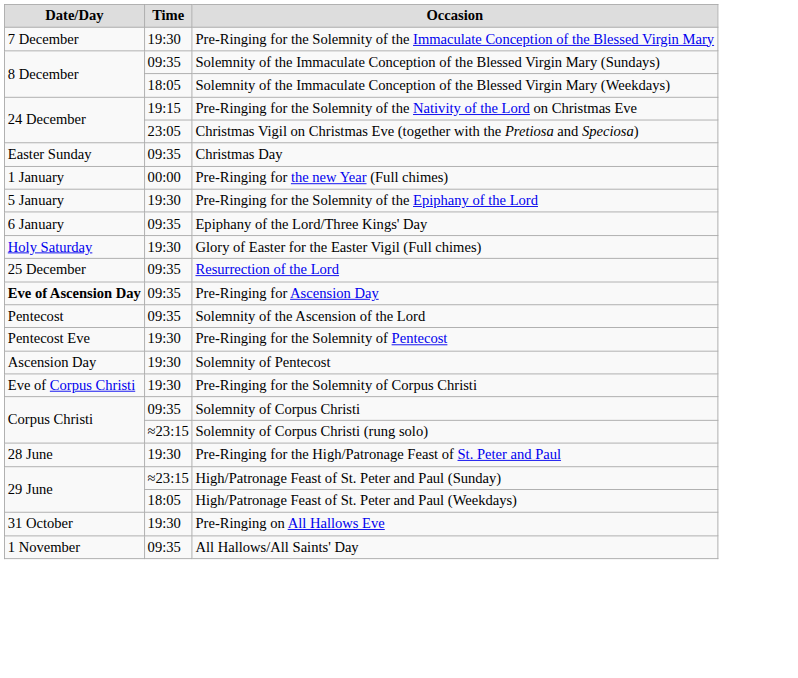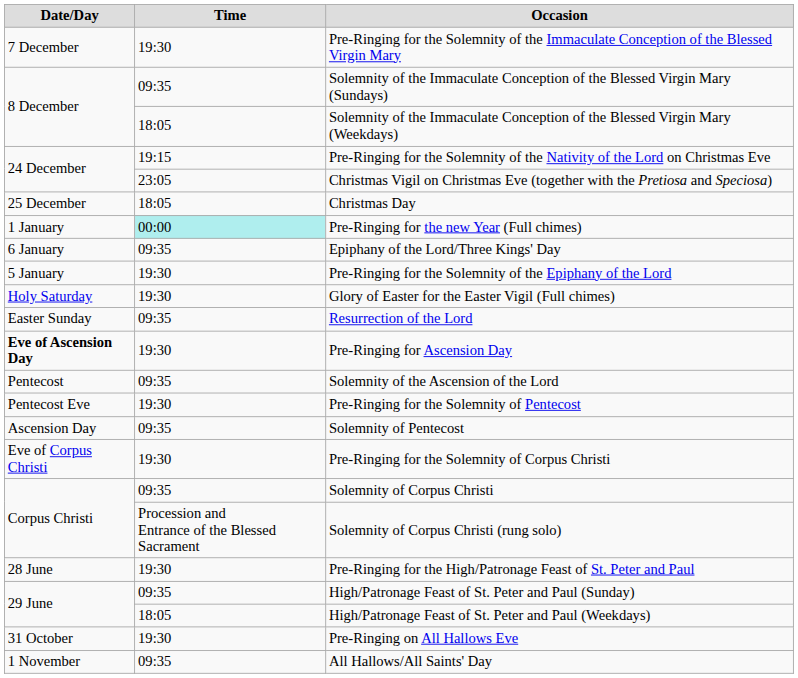Christmas Day | Date/Day: Easter Sunday -> 25 December
Christmas Day | Time: 09:35 -> 18:05
Pre-Ringing for the new Year (Full chimes) | Time: no background -> paleturquoise background
rows swapped: Pre-Ringing for the Solemnity of the Epiphany of the Lord <-> Epiphany of the Lord/Three Kings' Day
Resurrection of the Lord | Date/Day: 25 December -> Easter Sunday
Pre-Ringing for Ascension Day | Time: 09:35 -> 19:30
Solemnity of Pentecost | Time: 19:30 -> 09:35
Solemnity of Corpus Christi (rung solo) | Time: ≈23:15 -> Procession and Entrance of the Blessed Sacrament
High/Patronage Feast of St. Peter and Paul (Sunday) | Time: ≈23:15 -> 09:35
